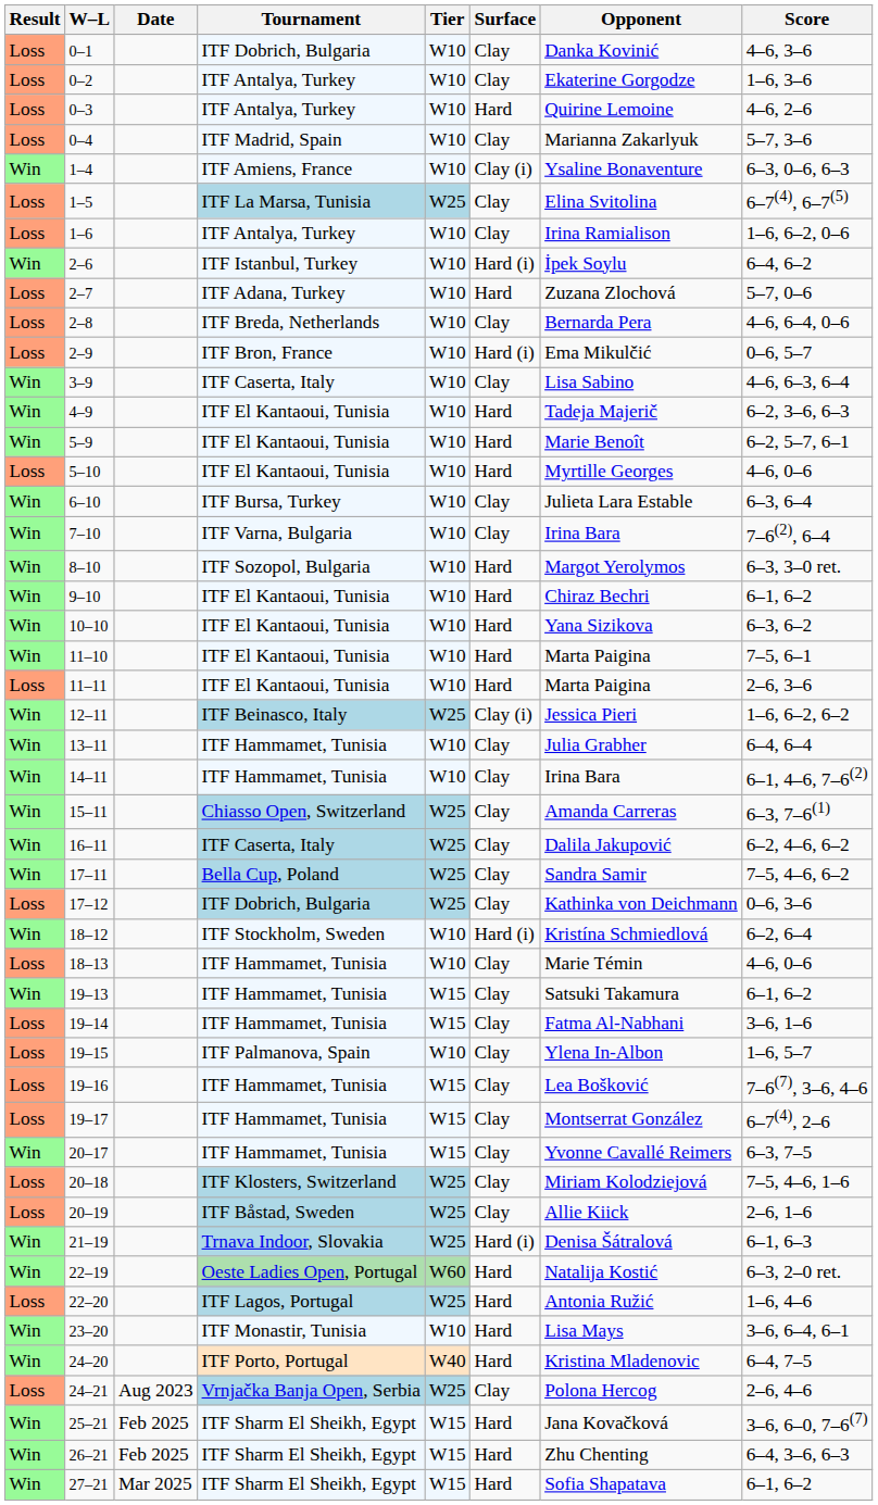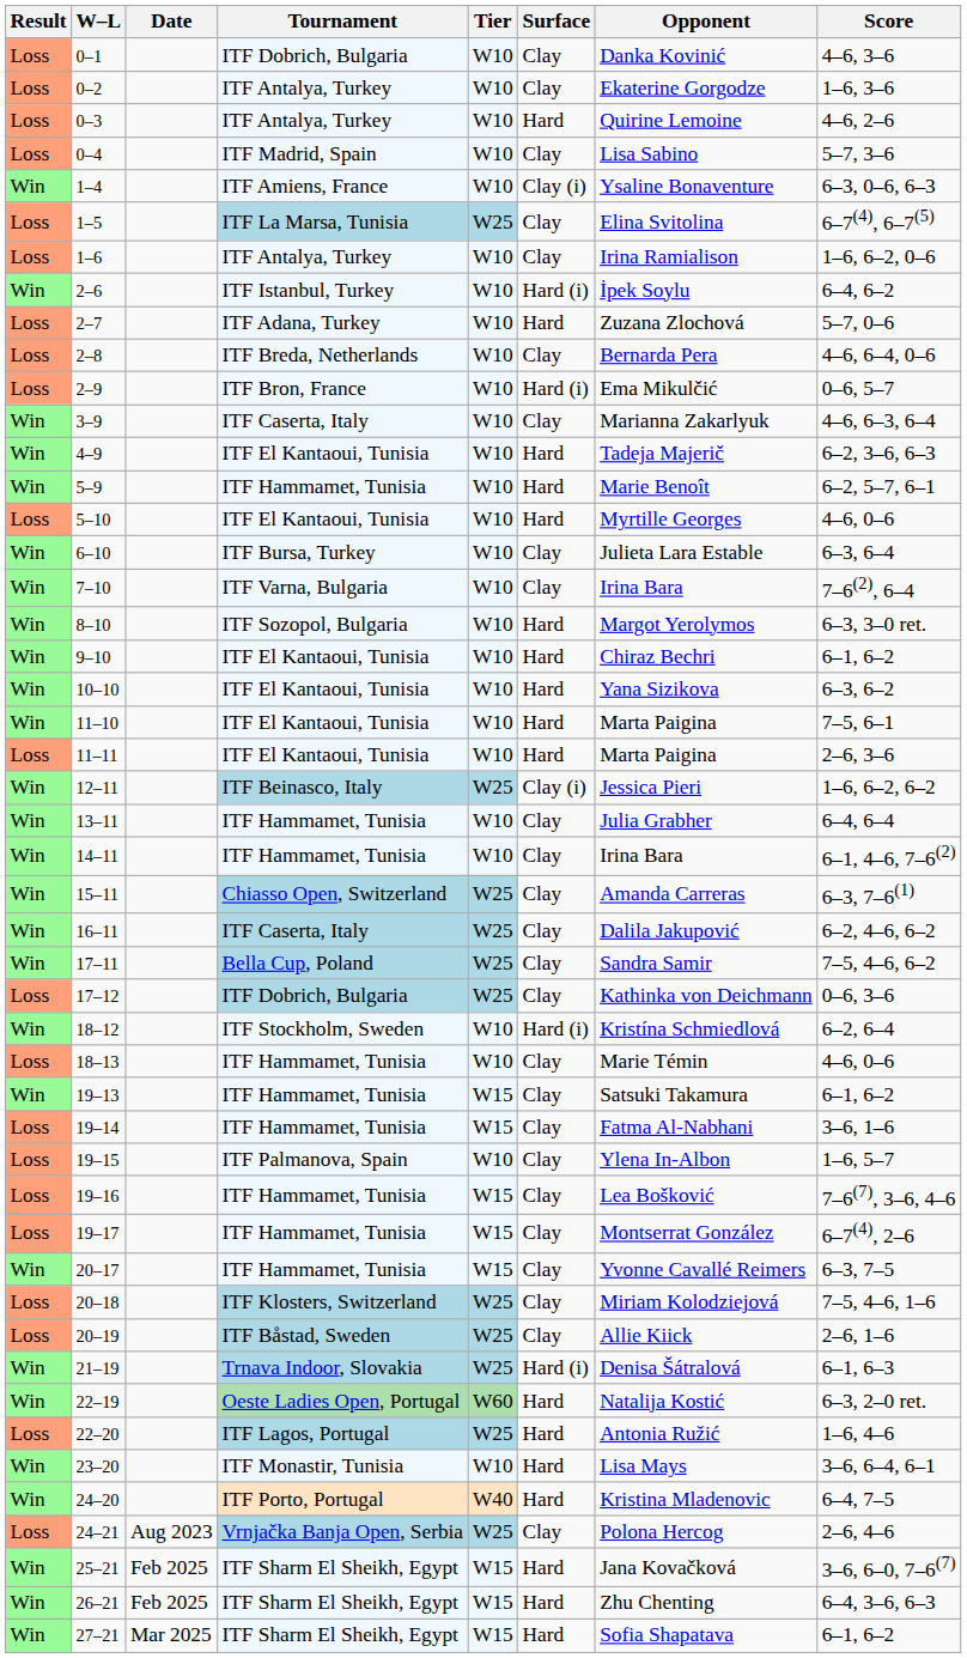0–4 | Opponent: Marianna Zakarlyuk -> Lisa Sabino
3–9 | Opponent: Lisa Sabino -> Marianna Zakarlyuk
5–9 | Tournament: ITF El Kantaoui, Tunisia -> ITF Hammamet, Tunisia
